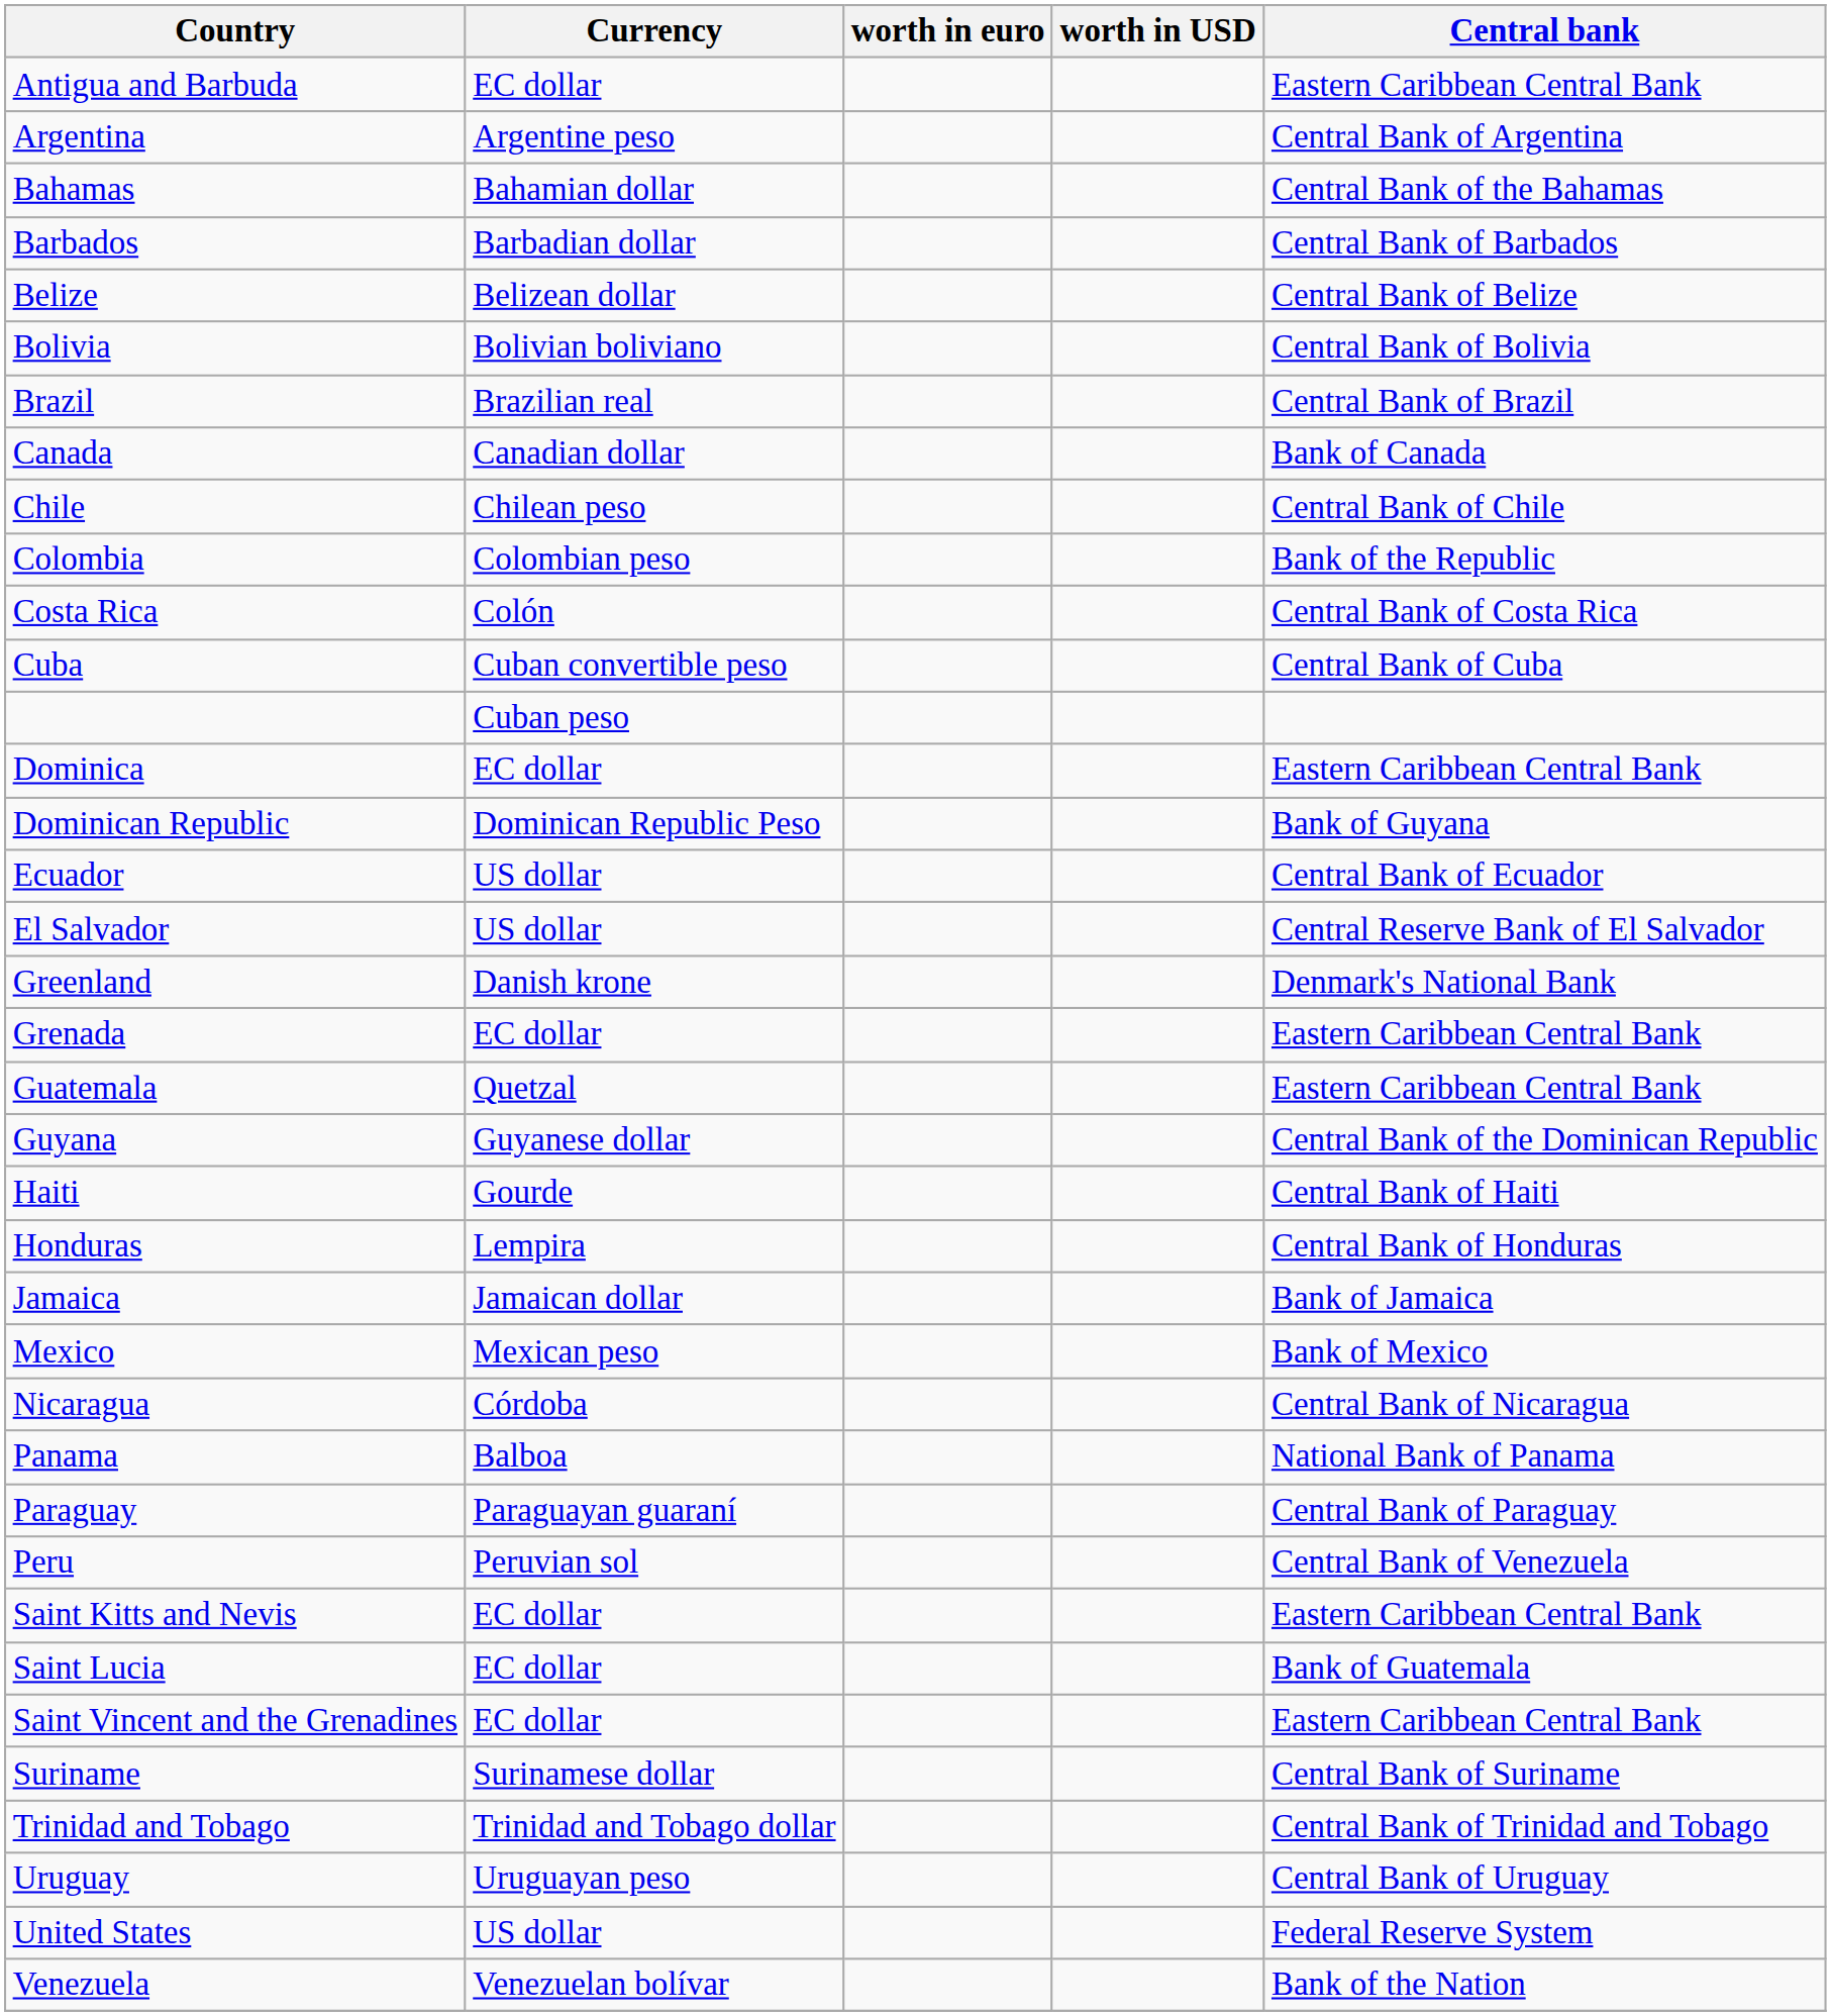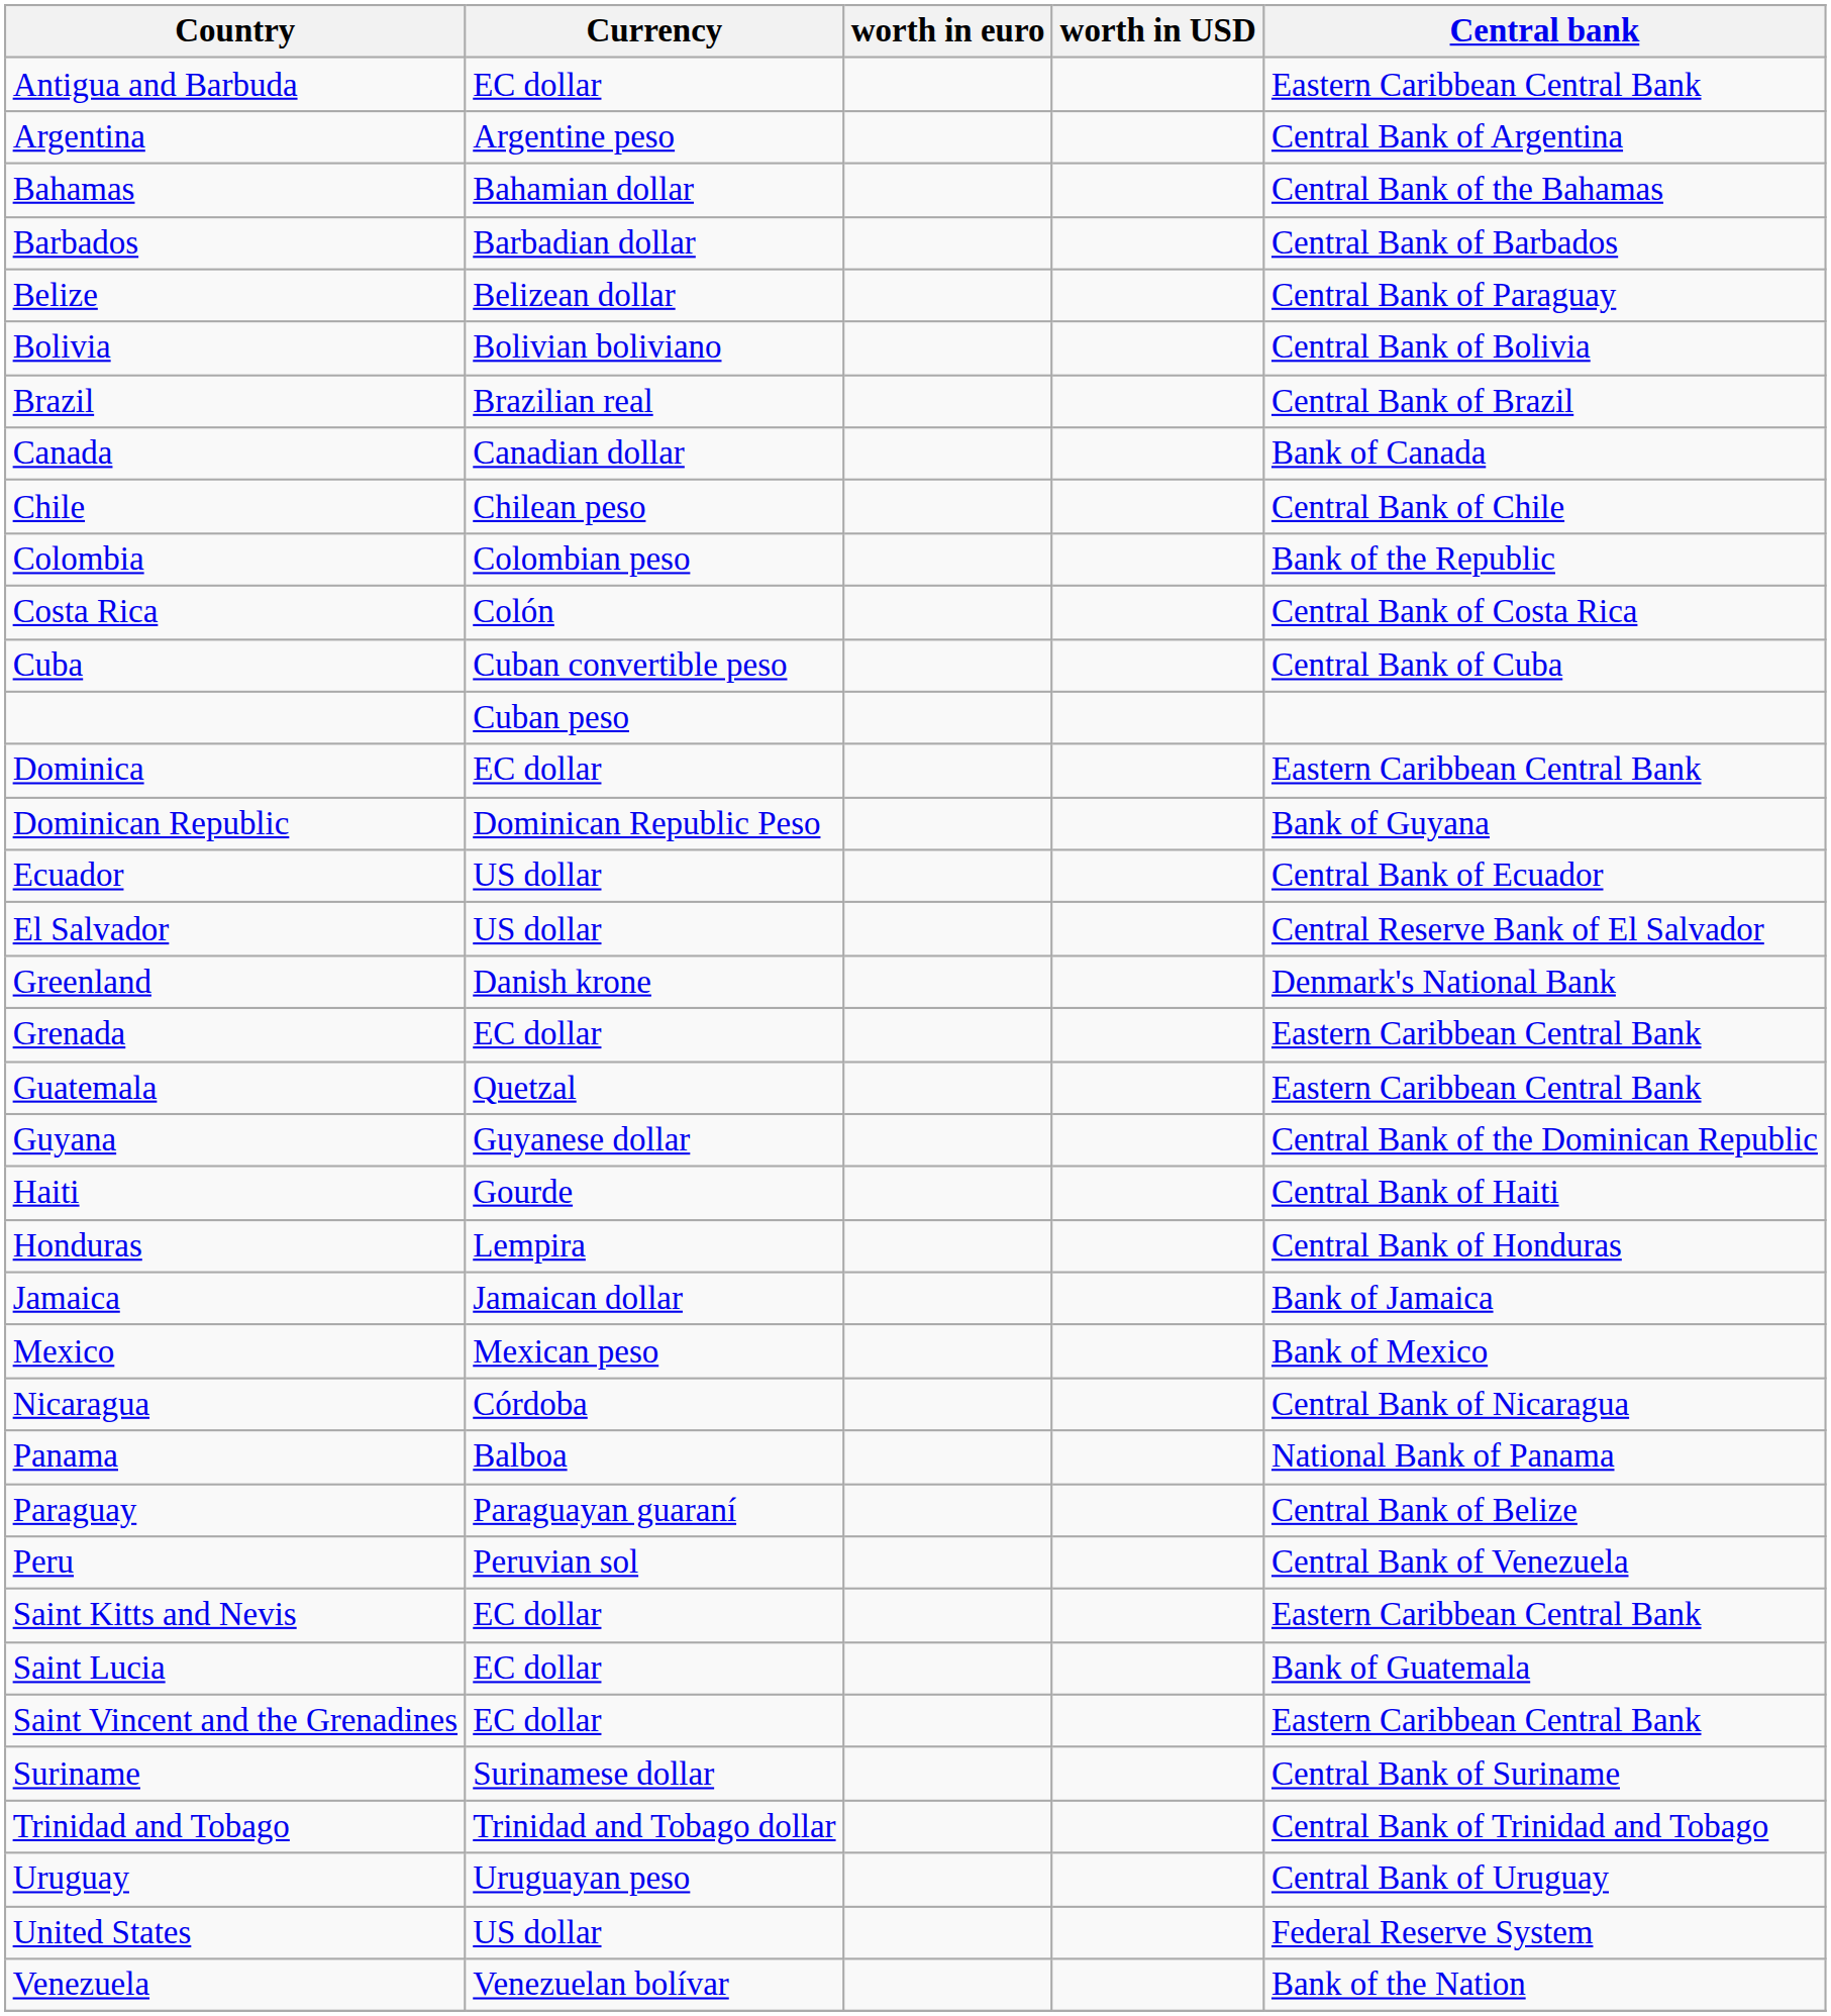Belize | Central bank: Central Bank of Belize -> Central Bank of Paraguay
Paraguay | Central bank: Central Bank of Paraguay -> Central Bank of Belize
